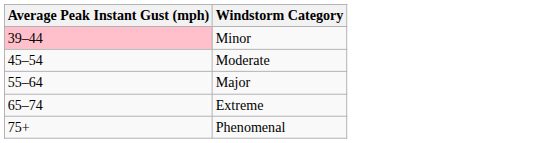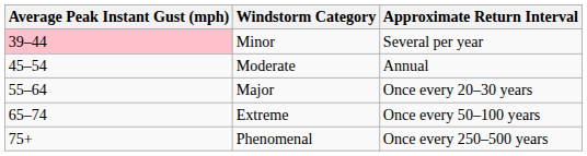+ column: Approximate Return Interval | Several per year | Annual | Once every 20–30 years | Once every 50–100 years | Once every 250–500 years
